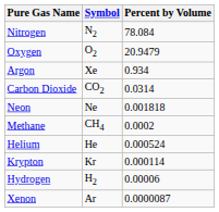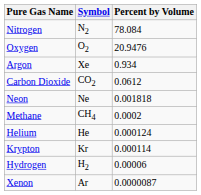Oxygen | Percent by Volume: 20.9479 -> 20.9476
Carbon Dioxide | Percent by Volume: 0.0314 -> 0.0612
Helium | Percent by Volume: 0.000524 -> 0.000124
